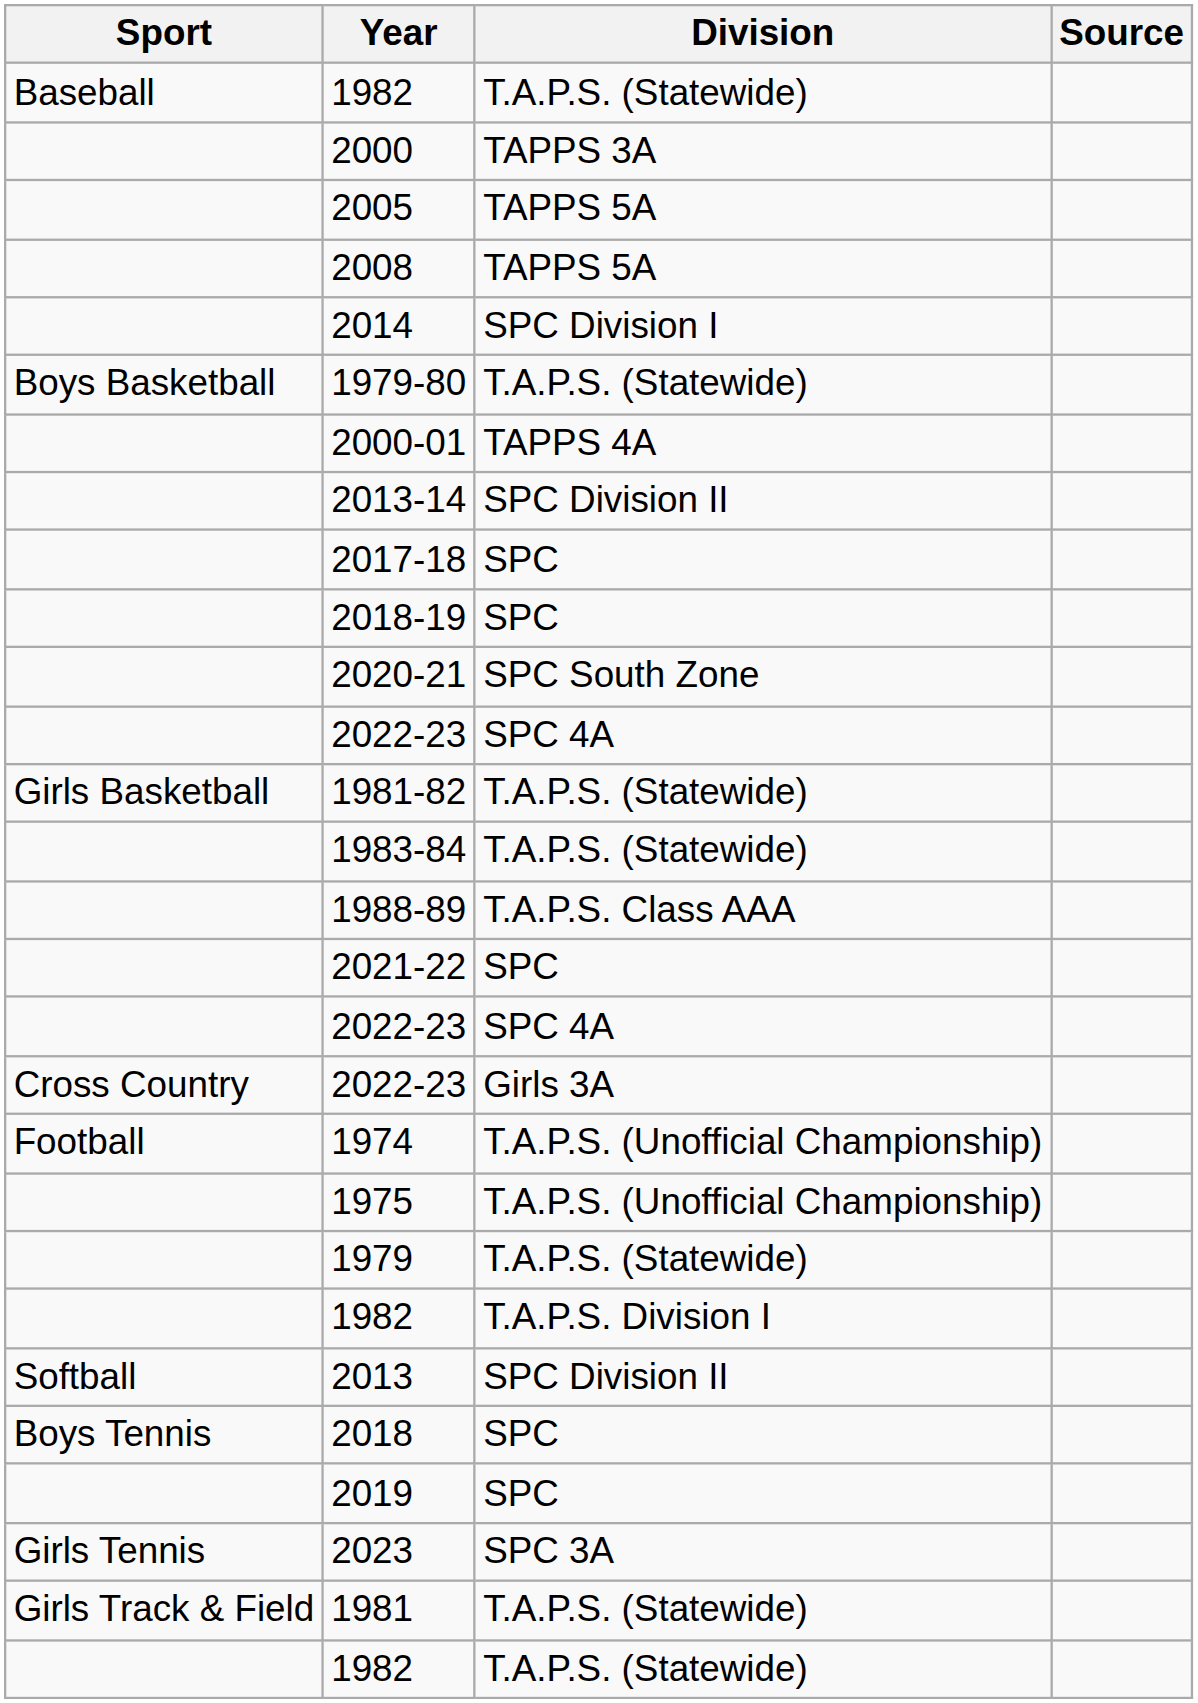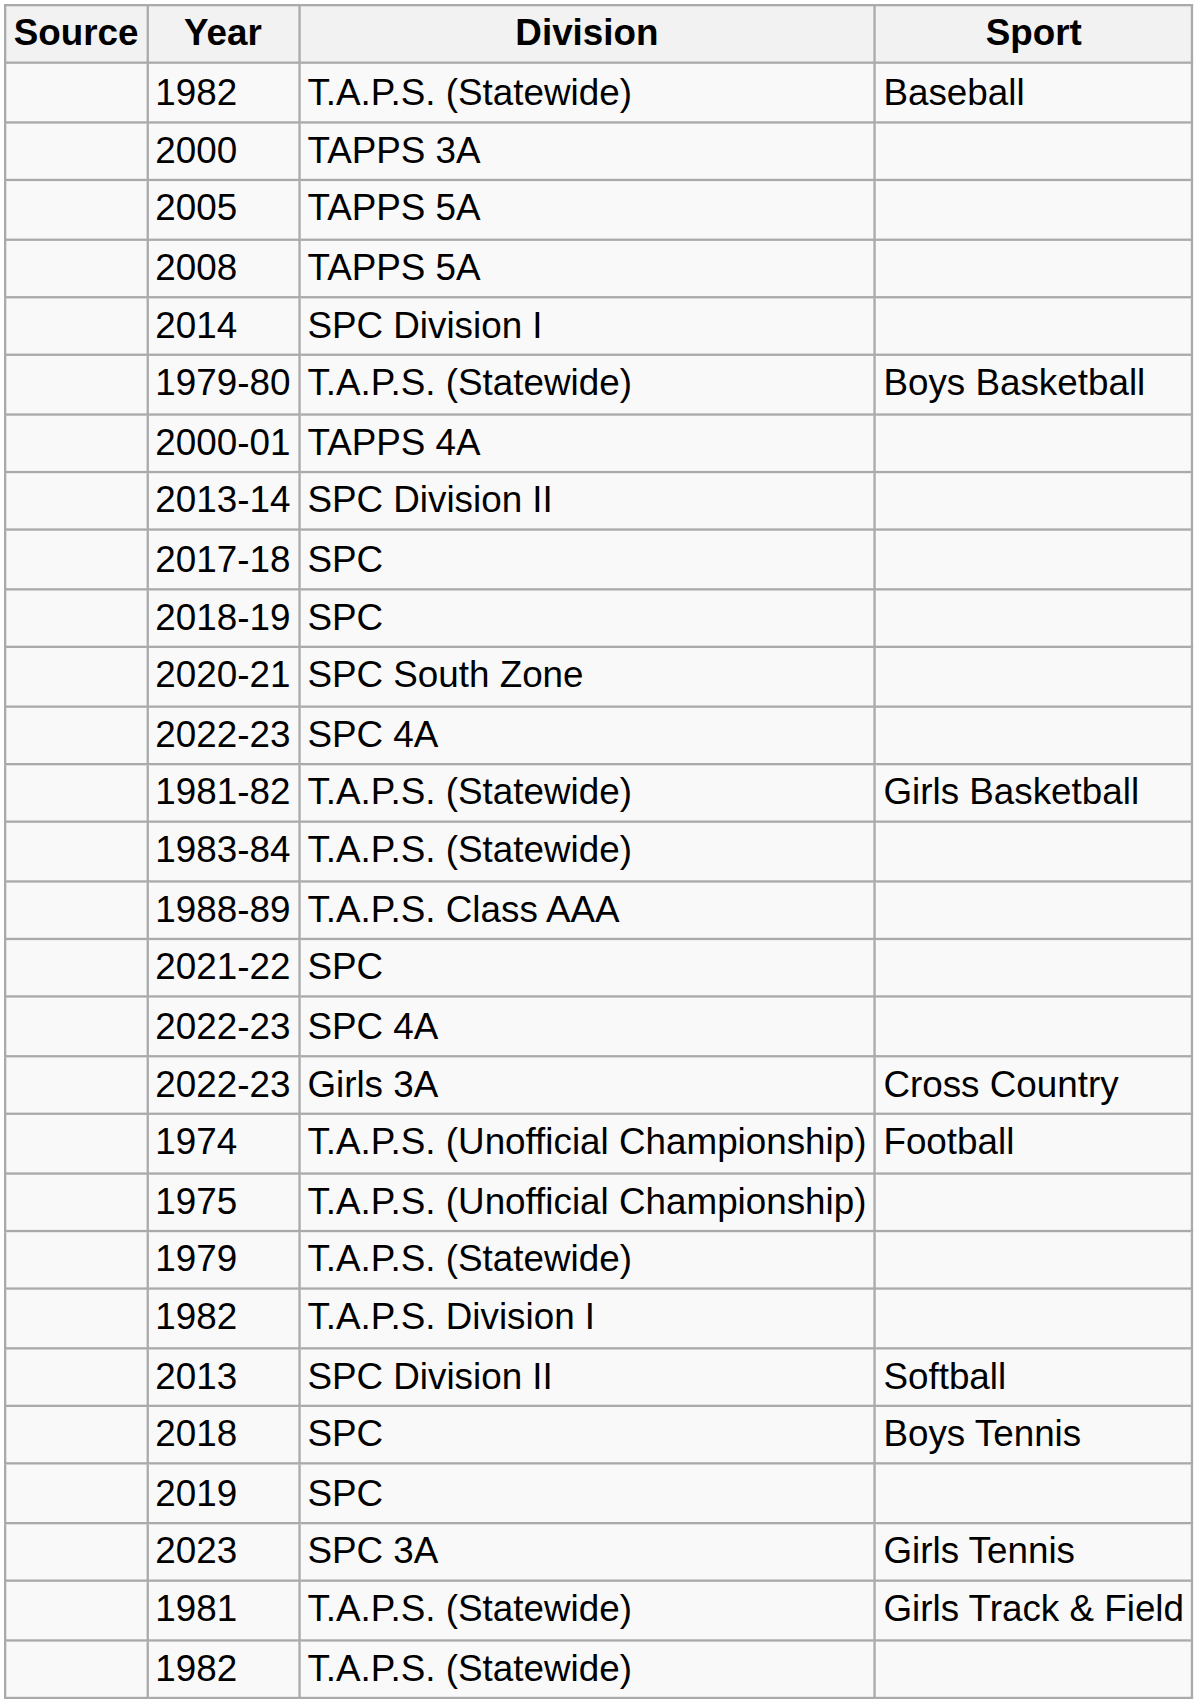columns swapped: Sport <-> Source
